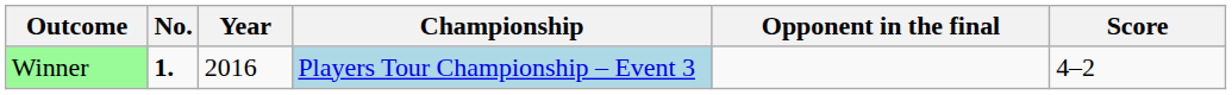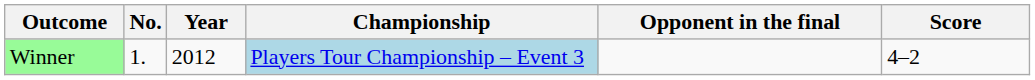Winner | No.: bold -> normal
Winner | Year: 2016 -> 2012
